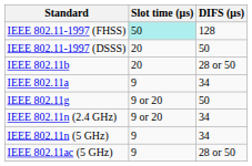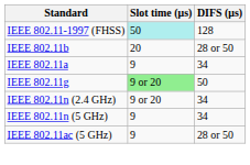- row: IEEE 802.11-1997 (DSSS) | 20 | 50
IEEE 802.11g | Slot time (μs): no background -> lightgreen background
